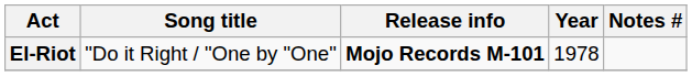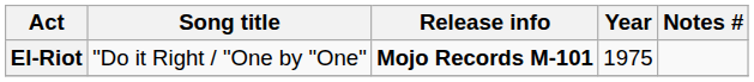El-Riot | Year: 1978 -> 1975
